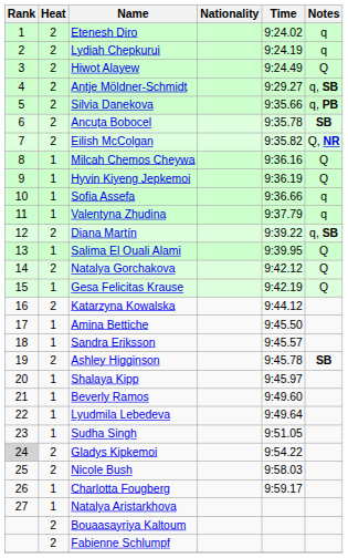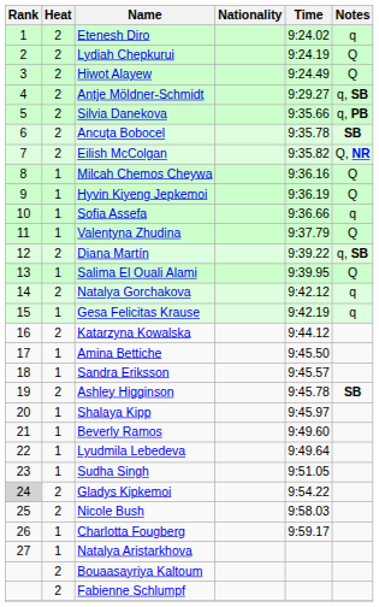Lydiah Chepkurui | Notes: q -> Q
Valentyna Zhudina | Notes: q -> Q
Natalya Gorchakova | Notes: Q -> q
Gesa Felicitas Krause | Notes: Q -> q
